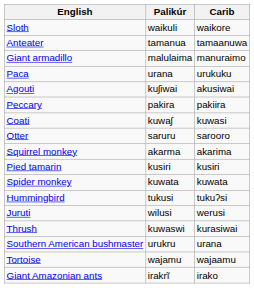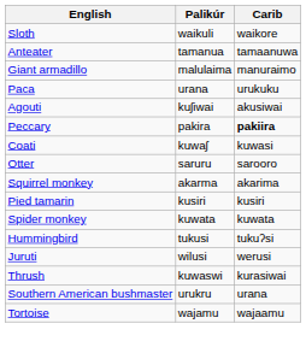Peccary | Carib: normal -> bold
- row: Giant Amazonian ants | irakrĩ | irako
